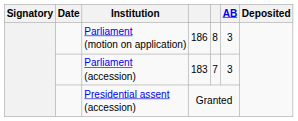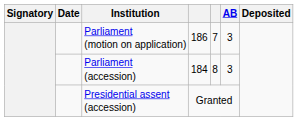Parliament (motion on application) | column 5: 8 -> 7
Parliament (accession) | column 4: 183 -> 184
Parliament (accession) | column 5: 7 -> 8
